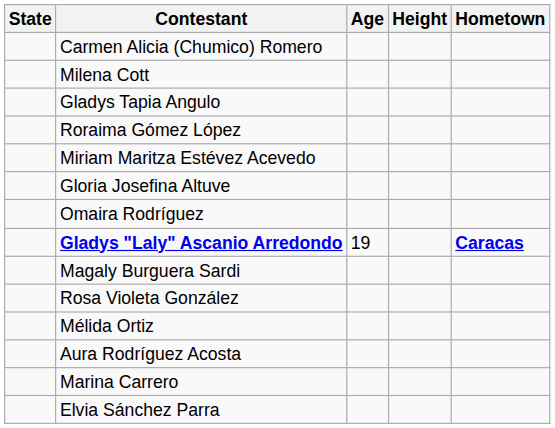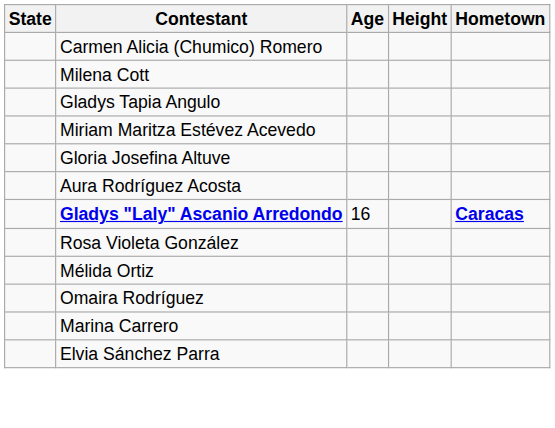- row: Roraima Gómez López
rows swapped: Aura Rodríguez Acosta <-> Omaira Rodríguez
Gladys "Laly" Ascanio Arredondo | Age: 19 -> 16
- row: Magaly Burguera Sardi
